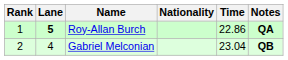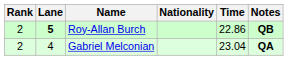Roy-Allan Burch | Rank: 1 -> 2
Roy-Allan Burch | Notes: QA -> QB
Gabriel Melconian | Notes: QB -> QA
